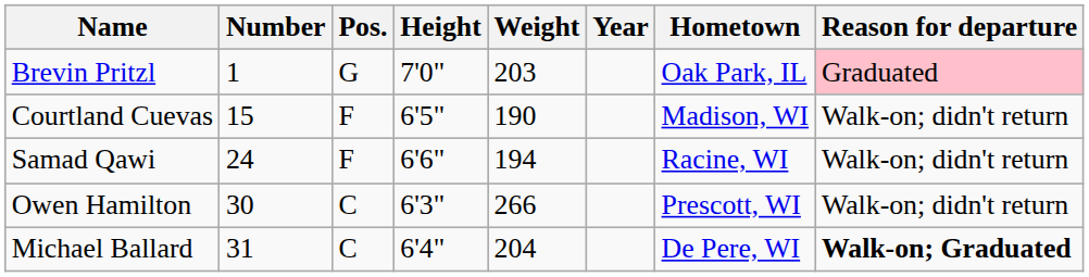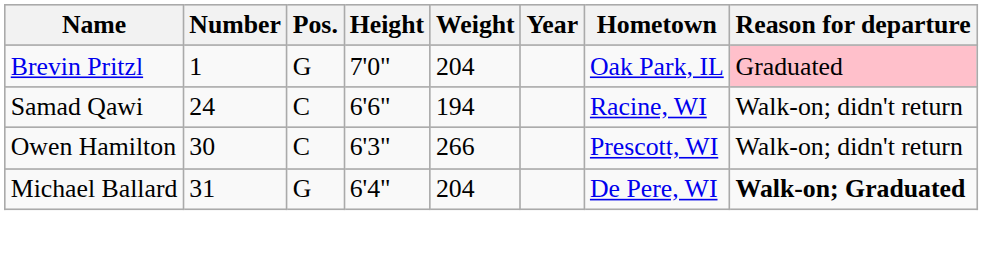Brevin Pritzl | Weight: 203 -> 204
- row: Courtland Cuevas | 15 | F | 6'5" | 190 | Madison, WI | Walk-on; didn't return
Samad Qawi | Pos.: F -> C
Michael Ballard | Pos.: C -> G
